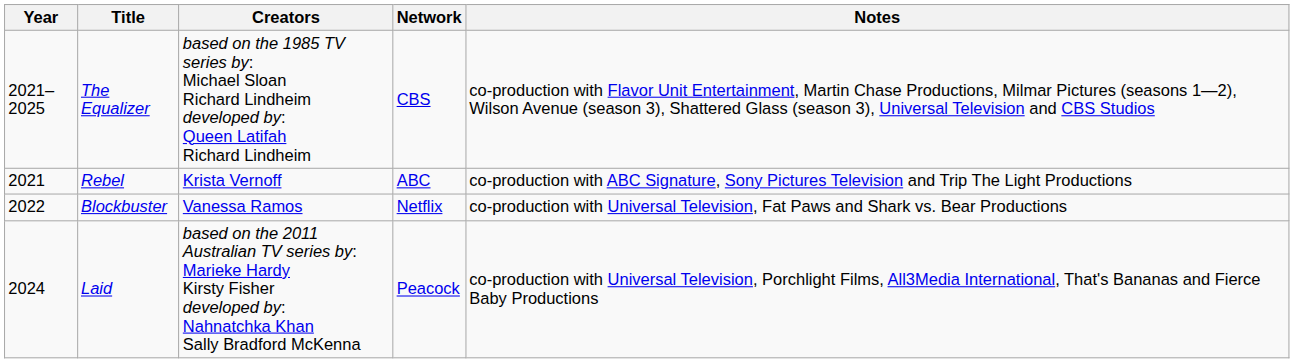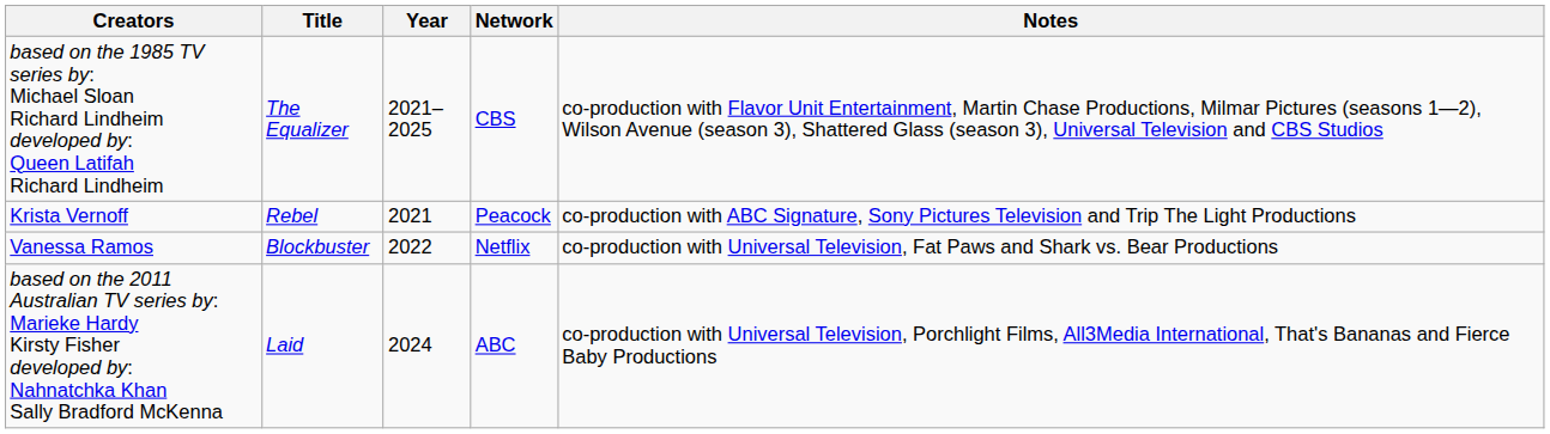columns swapped: Year <-> Creators
Rebel | Network: ABC -> Peacock
Laid | Network: Peacock -> ABC
